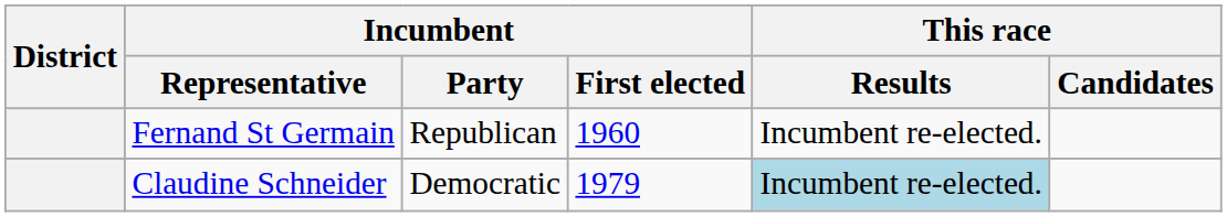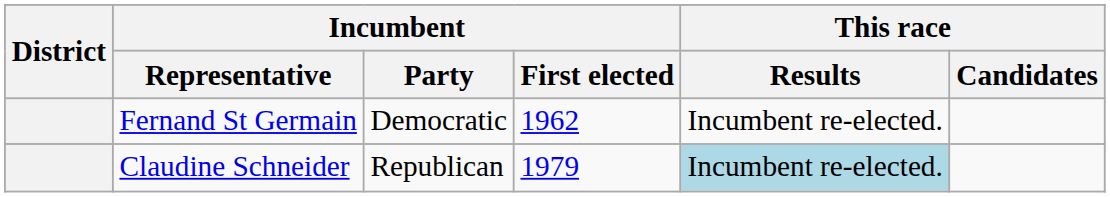Fernand St Germain | Incumbent / Party: Republican -> Democratic
Fernand St Germain | Incumbent / First elected: 1960 -> 1962
Claudine Schneider | Incumbent / Party: Democratic -> Republican
